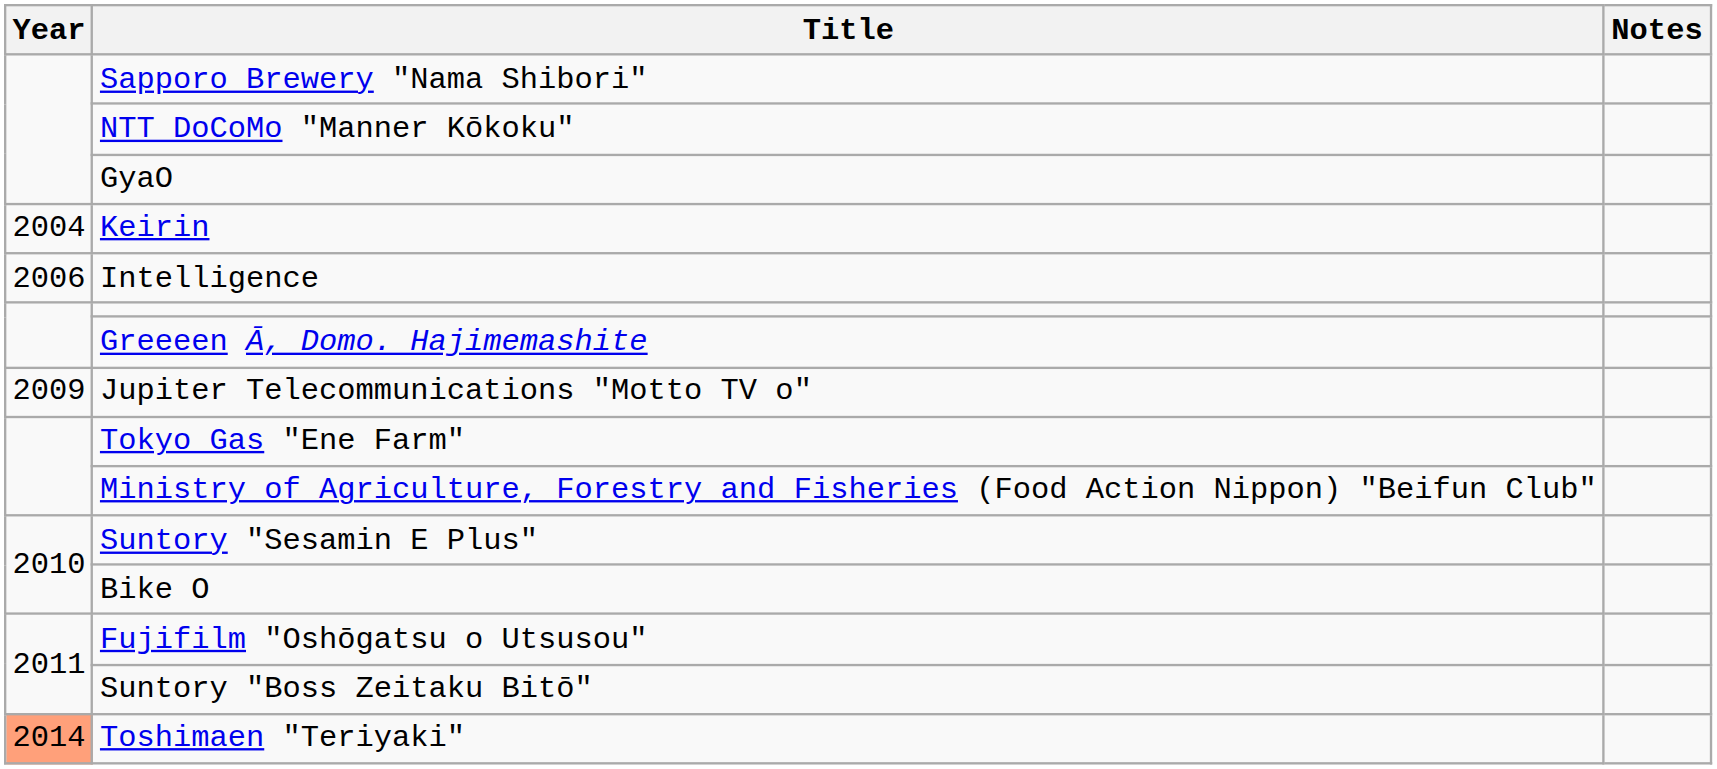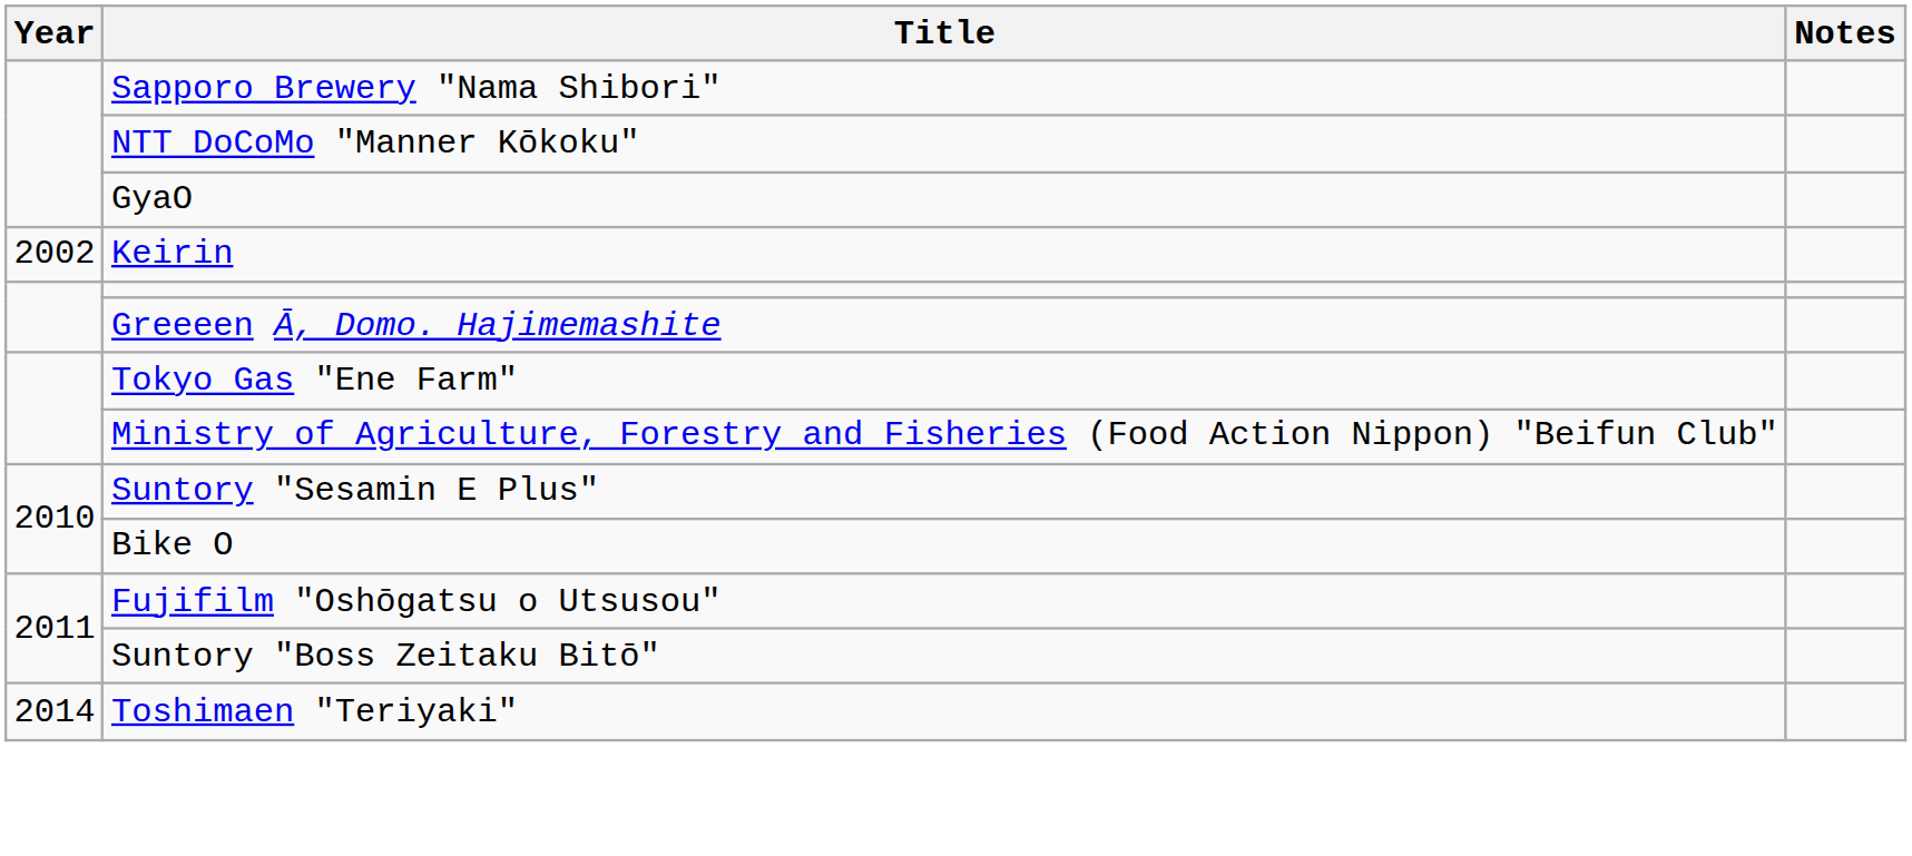Keirin | Year: 2004 -> 2002
- row: 2006 | Intelligence
- row: 2009 | Jupiter Telecommunications "Motto TV o"
Toshimaen "Teriyaki" | Year: lightsalmon background -> no background
